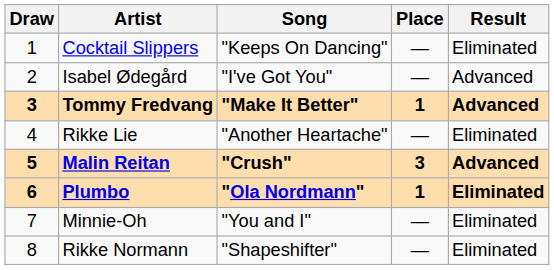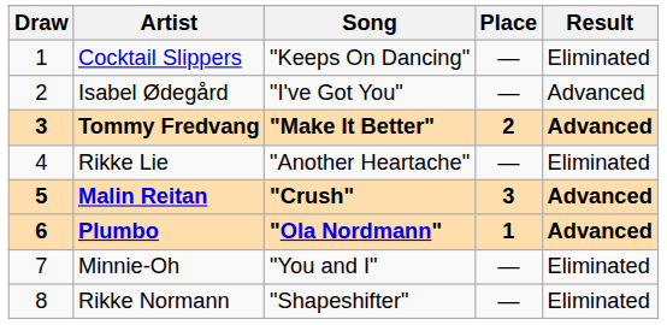Tommy Fredvang | Place: 1 -> 2
Plumbo | Result: Eliminated -> Advanced
